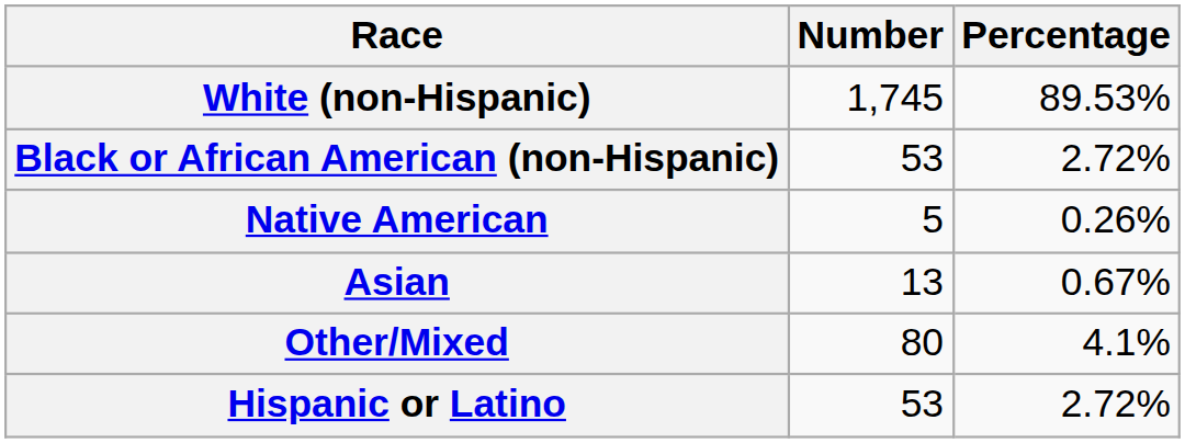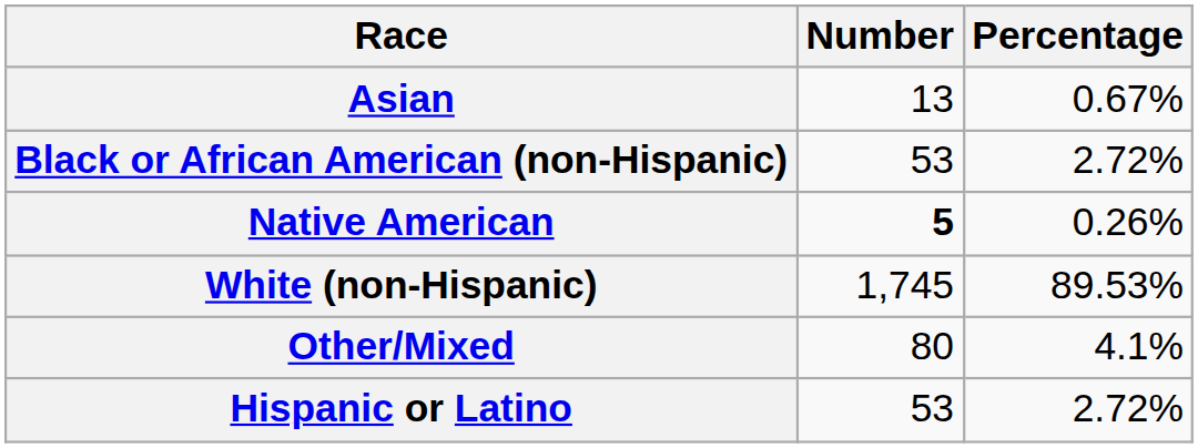rows swapped: White (non-Hispanic) <-> Asian
Native American | Number: normal -> bold
